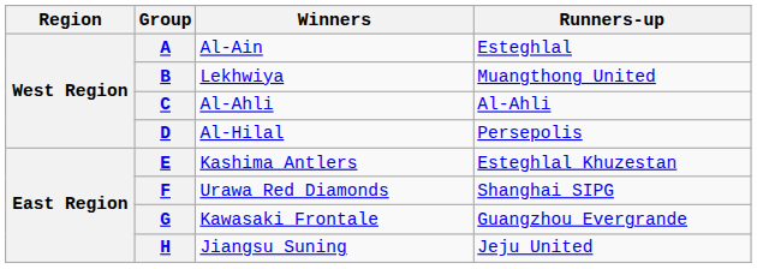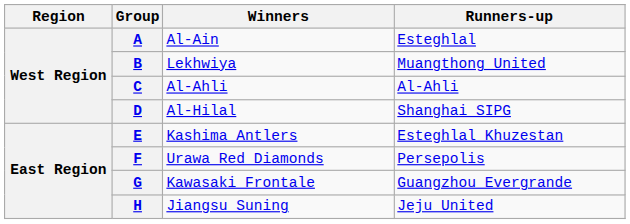D | Runners-up: Persepolis -> Shanghai SIPG
F | Runners-up: Shanghai SIPG -> Persepolis
